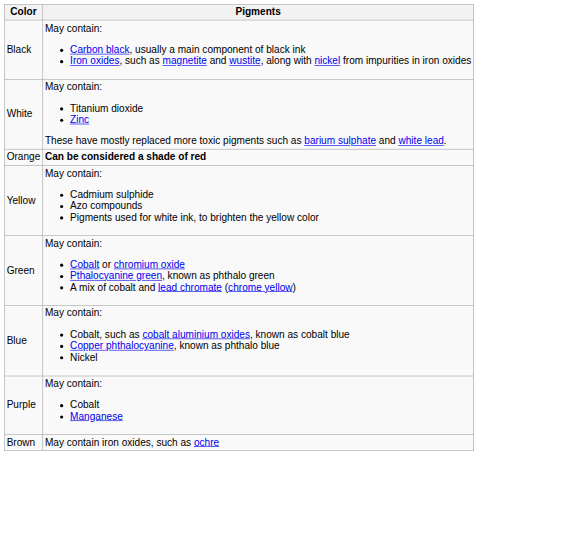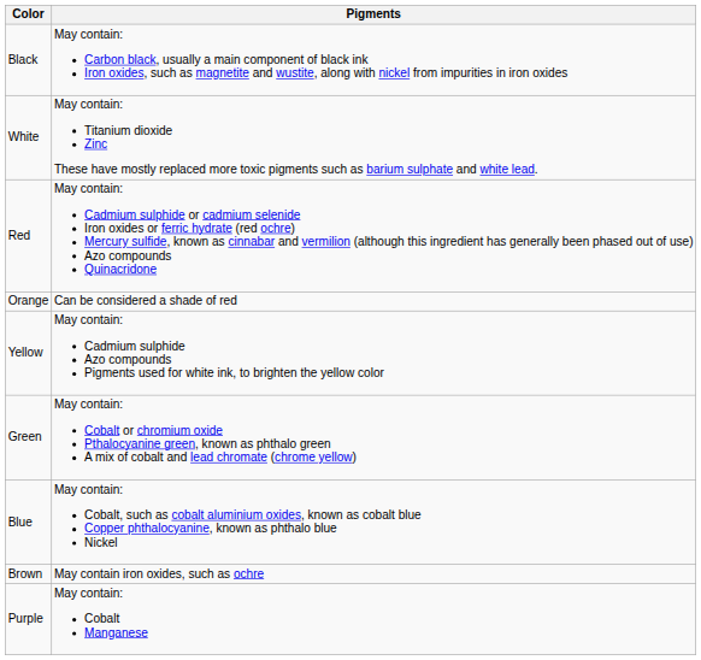+ row: Red | May contain: Cadmium sulphide or cadmium selenide Iron oxides or ferric hydrate (red ochre) Mercury sulfide, known as cinnabar and vermilion (although this ingredient has generally been phased out of use) Azo compounds Quinacridone
Orange | Pigments: bold -> normal
rows swapped: Purple <-> Brown
